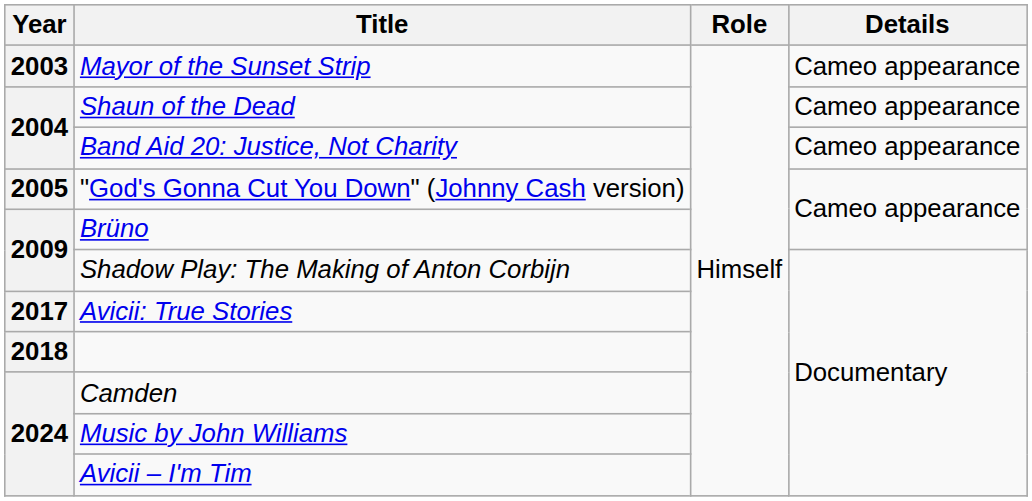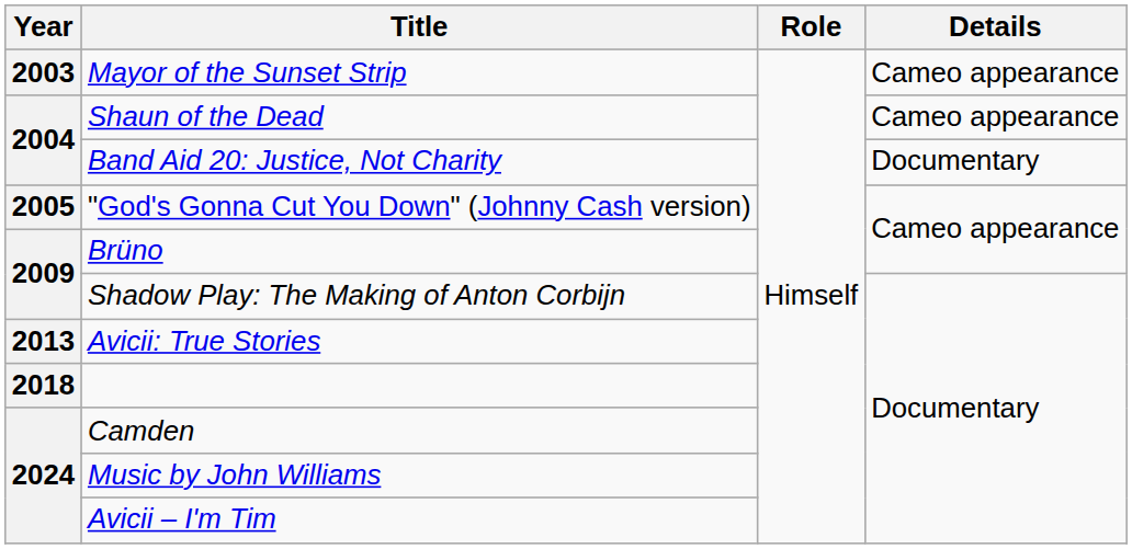Band Aid 20: Justice, Not Charity | Details: Cameo appearance -> Documentary
Avicii: True Stories | Year: 2017 -> 2013
